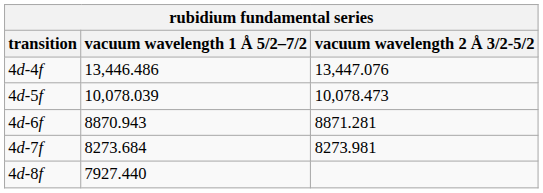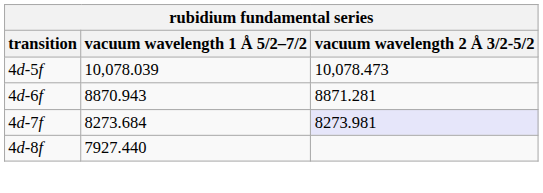- row: 4d-4f | 13,446.486 | 13,447.076
4d-7f | vacuum wavelength 2 Å 3/2-5/2: no background -> lavender background
